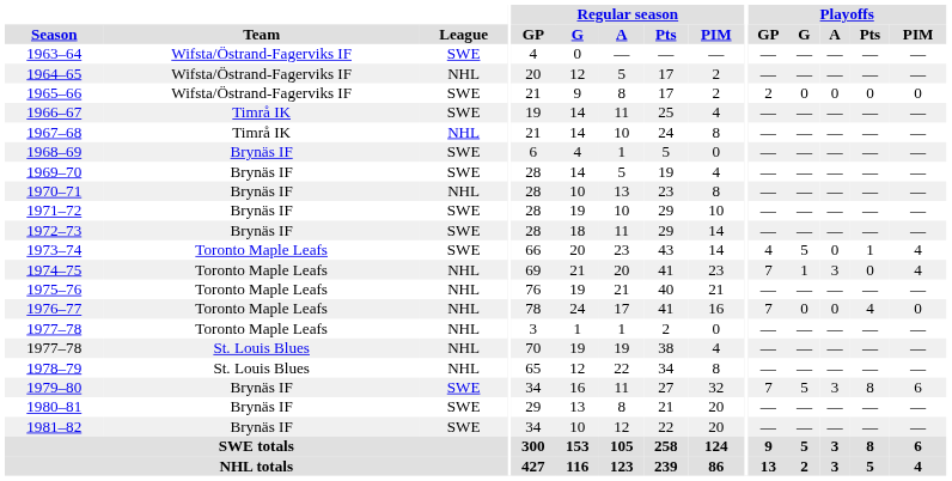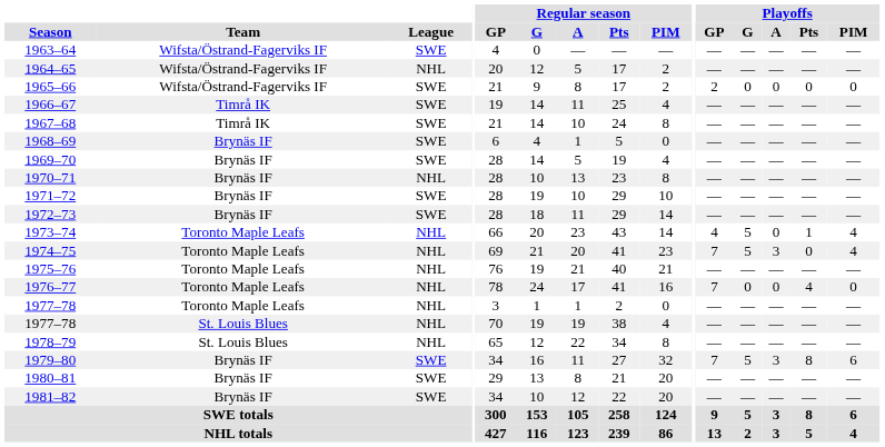1967–68 | League: NHL -> SWE
1973–74 | League: SWE -> NHL
1974–75 | Playoffs / G: 1 -> 5
